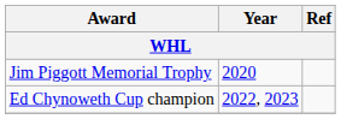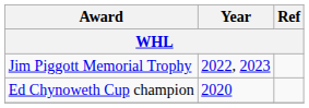Jim Piggott Memorial Trophy | Year: 2020 -> 2022, 2023
Ed Chynoweth Cup champion | Year: 2022, 2023 -> 2020
